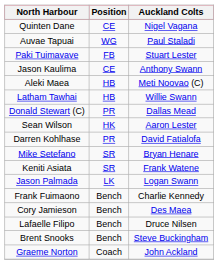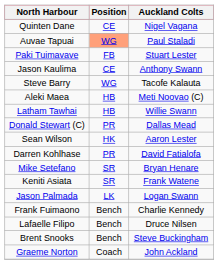Auvae Tapuai | Position: no background -> lightsalmon background
+ row: Steve Barry | WG | Tacofe Kalauta
- row: Cory Jamieson | Bench | Des Maea
